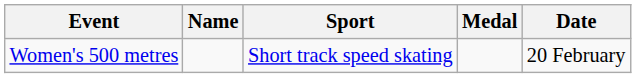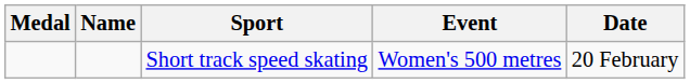columns swapped: Medal <-> Event
